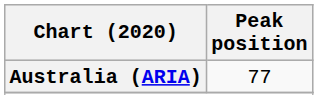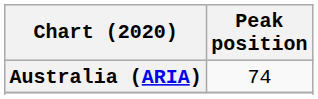Australia (ARIA) | Peak position: 77 -> 74
